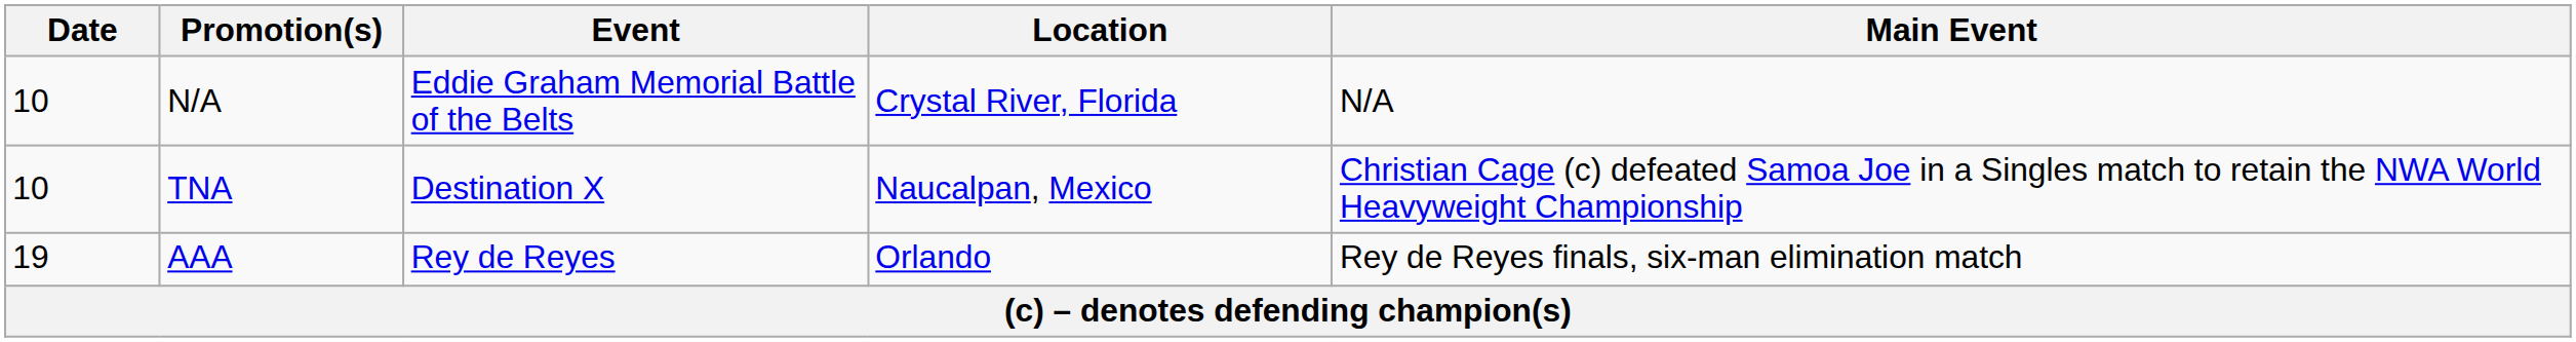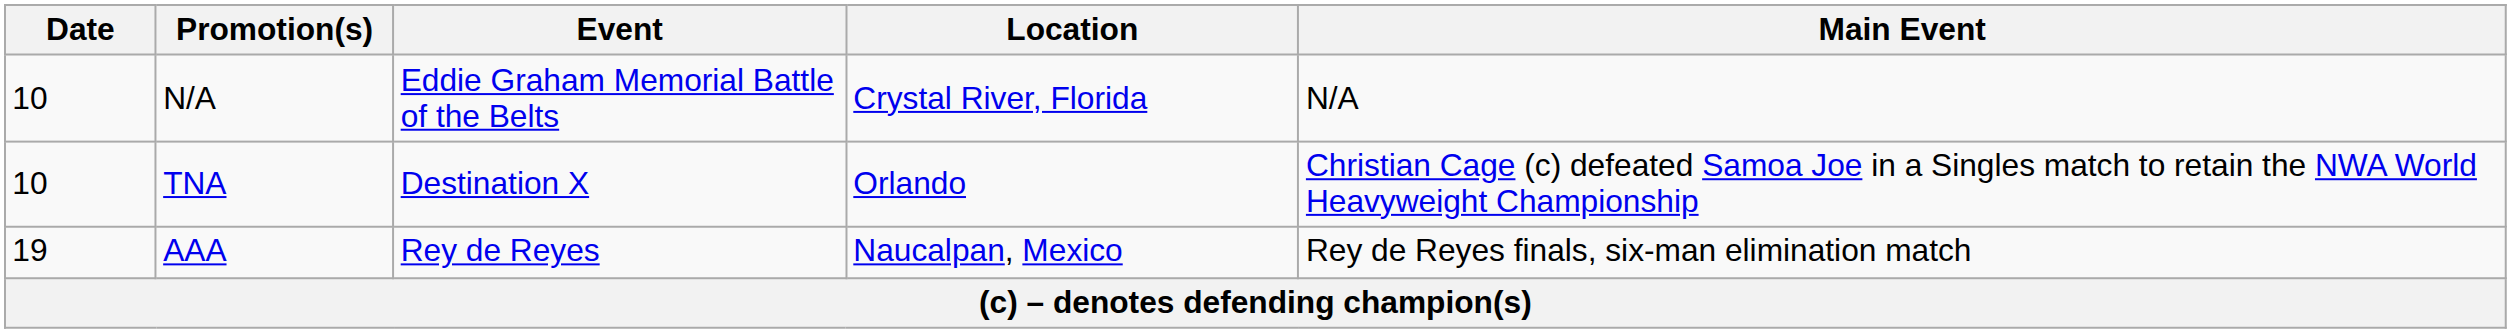TNA | Location: Naucalpan, Mexico -> Orlando
AAA | Location: Orlando -> Naucalpan, Mexico
